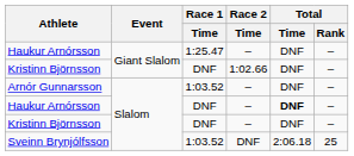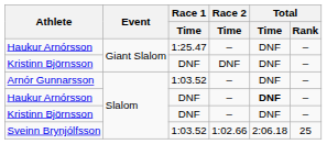Kristinn Björnsson / Giant Slalom | Race 2 / Time: 1:02.66 -> DNF
Sveinn Brynjólfsson | Race 2 / Time: DNF -> 1:02.66
